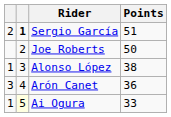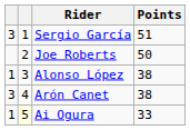Sergio García | column 1: 2 -> 3
Sergio García | column 2: bold -> normal
Arón Canet | Points: 36 -> 38
